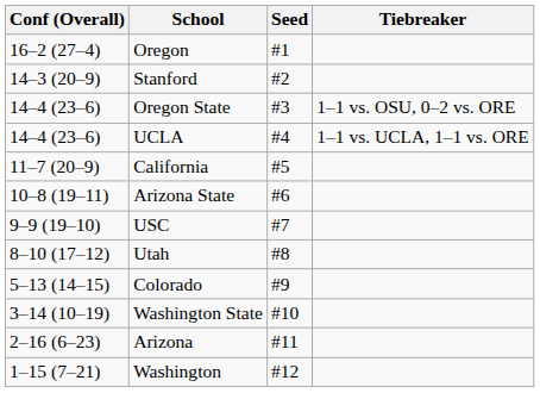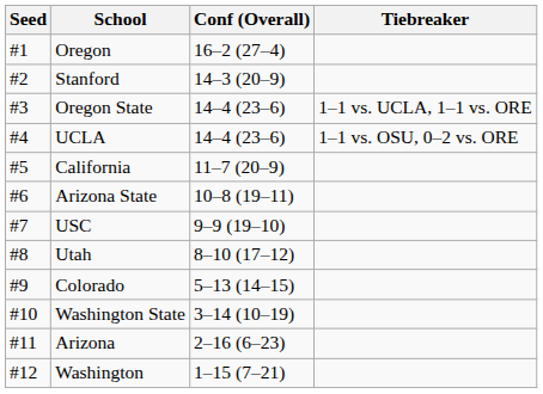columns swapped: Seed <-> Conf (Overall)
Oregon State | Tiebreaker: 1–1 vs. OSU, 0–2 vs. ORE -> 1–1 vs. UCLA, 1–1 vs. ORE
UCLA | Tiebreaker: 1–1 vs. UCLA, 1–1 vs. ORE -> 1–1 vs. OSU, 0–2 vs. ORE
